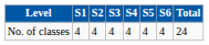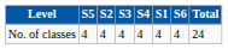columns swapped: S1 <-> S5
